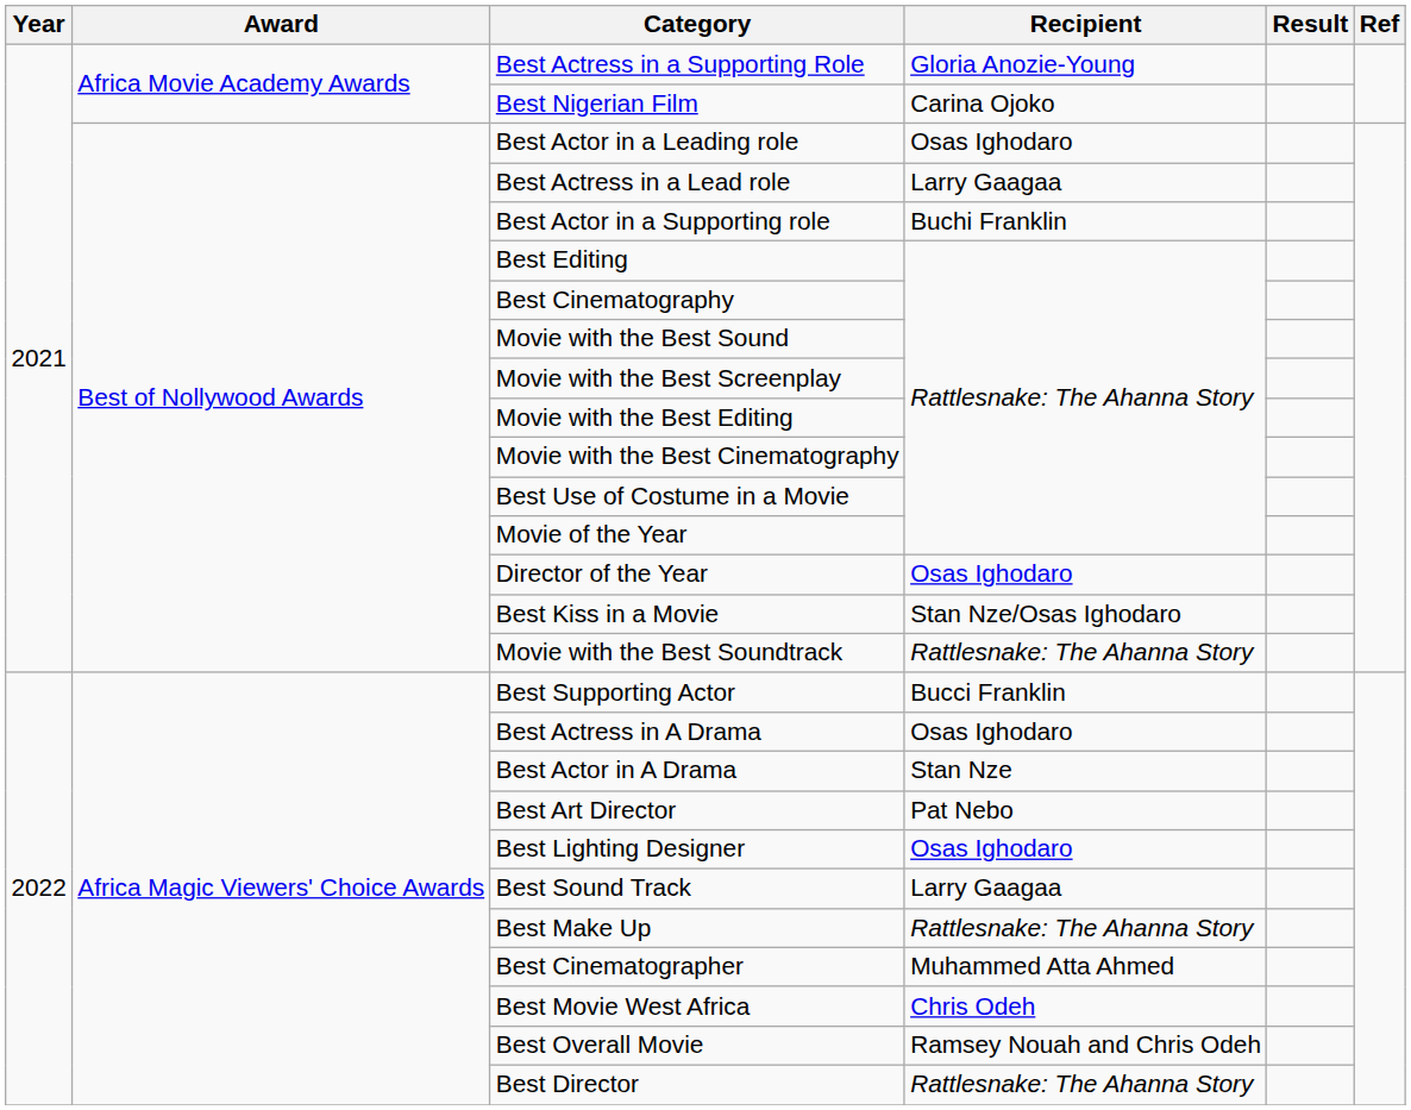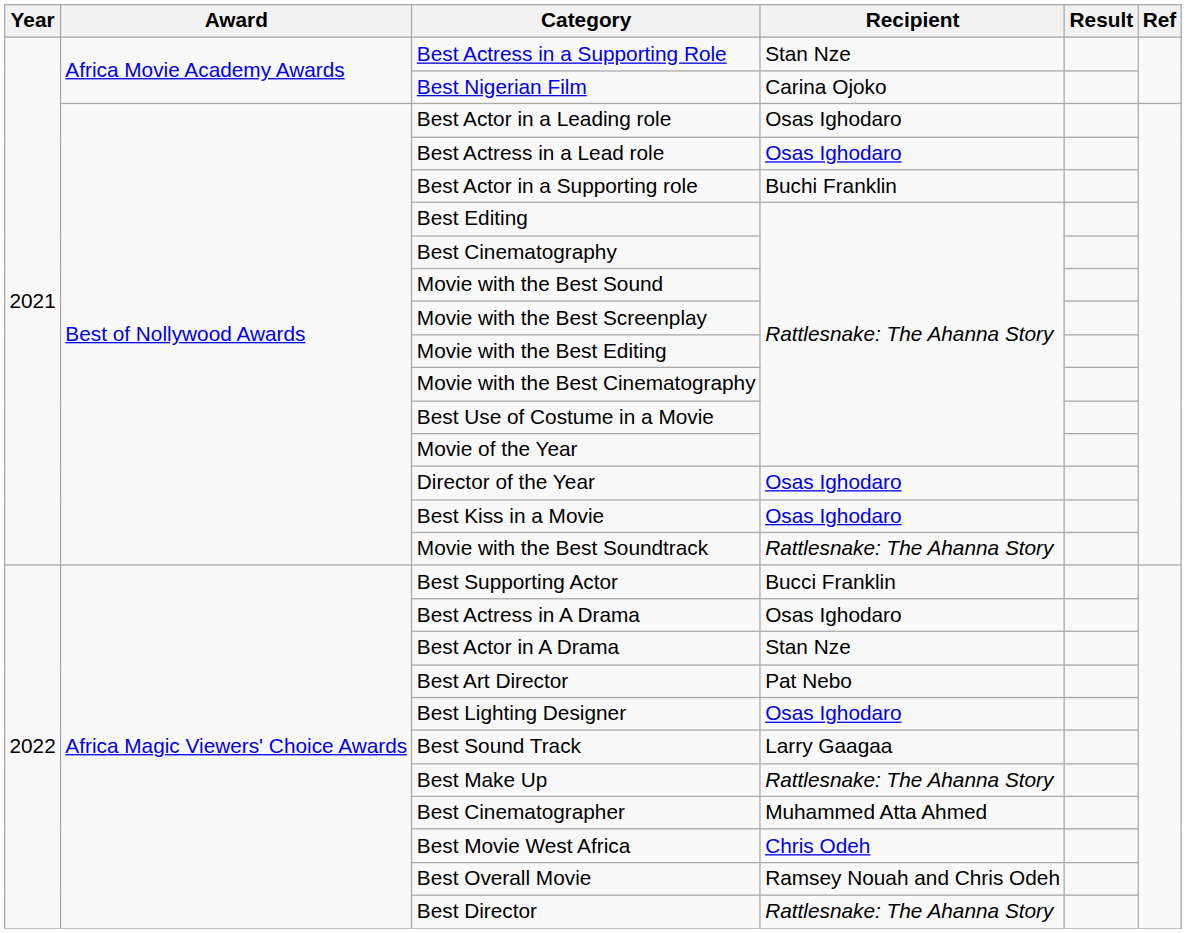Best Actress in a Supporting Role | Recipient: Gloria Anozie-Young -> Stan Nze
Best Actress in a Lead role | Recipient: Larry Gaagaa -> Osas Ighodaro
Best Kiss in a Movie | Recipient: Stan Nze/Osas Ighodaro -> Osas Ighodaro
